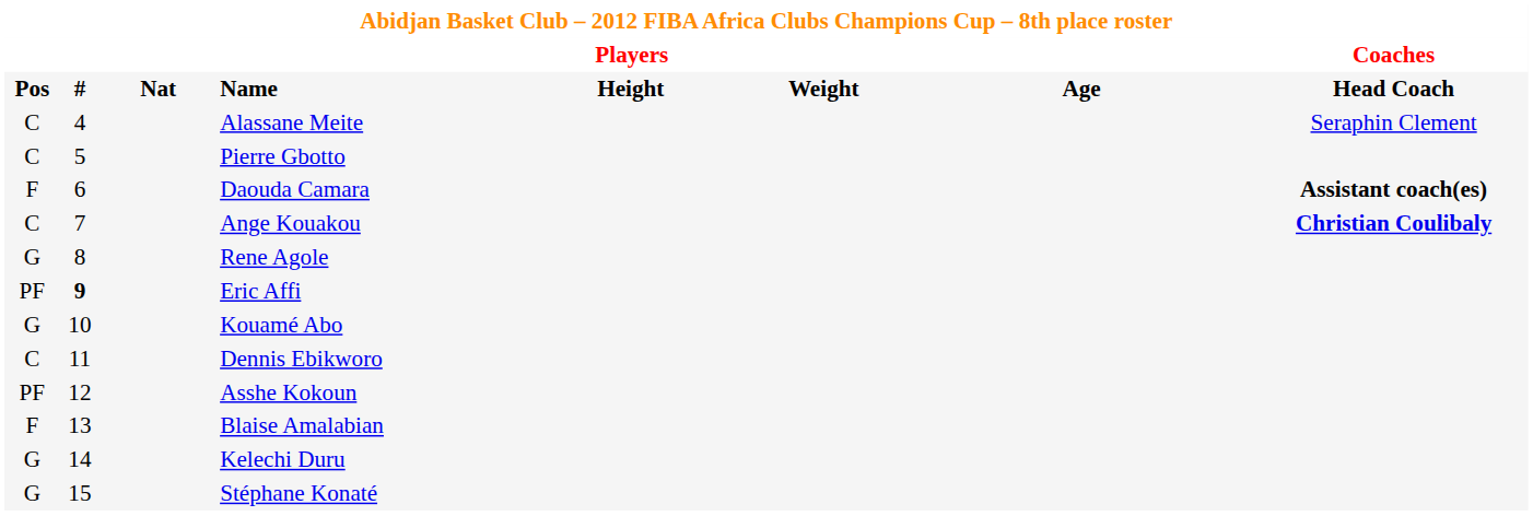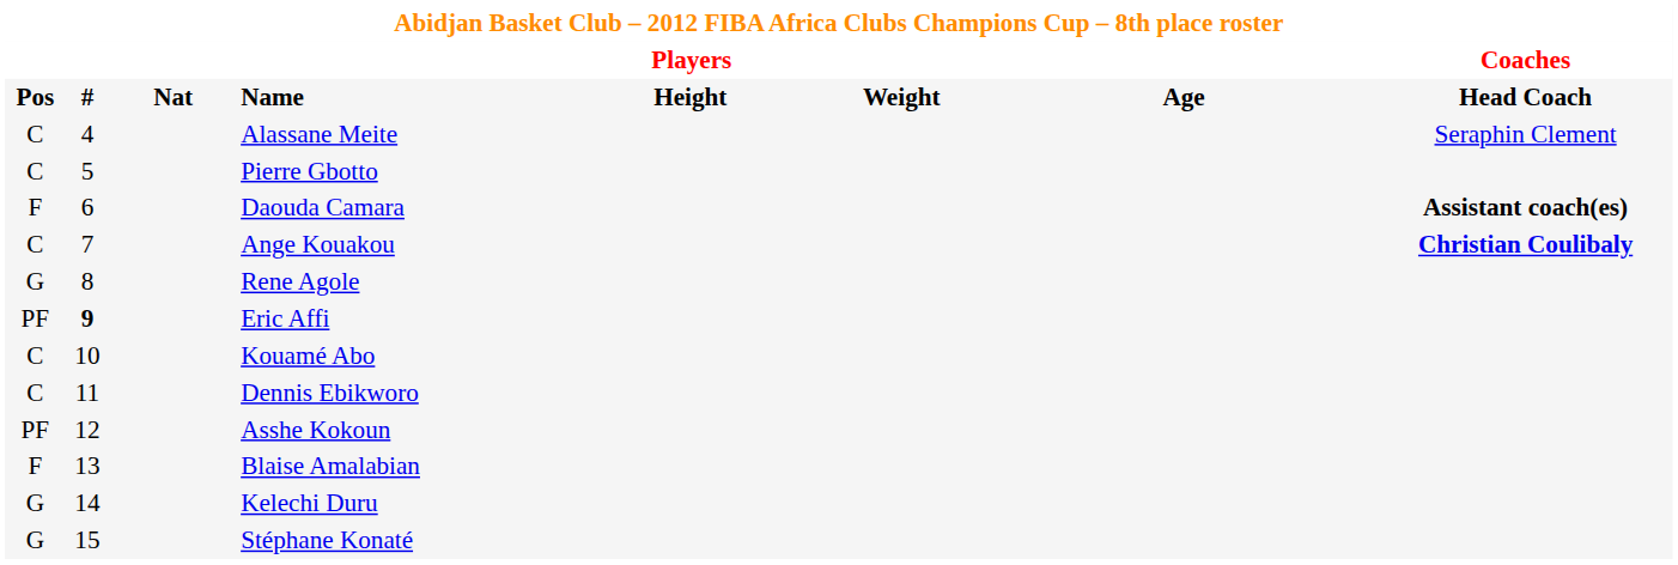Kouamé Abo | column 1: G -> C
